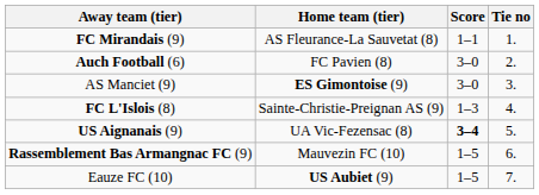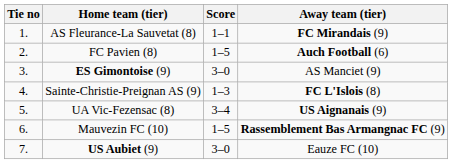columns swapped: Tie no <-> Away team (tier)
FC Pavien (8) | Score: 3–0 -> 1–5
UA Vic-Fezensac (8) | Score: bold -> normal
US Aubiet (9) | Score: 1–5 -> 3–0
